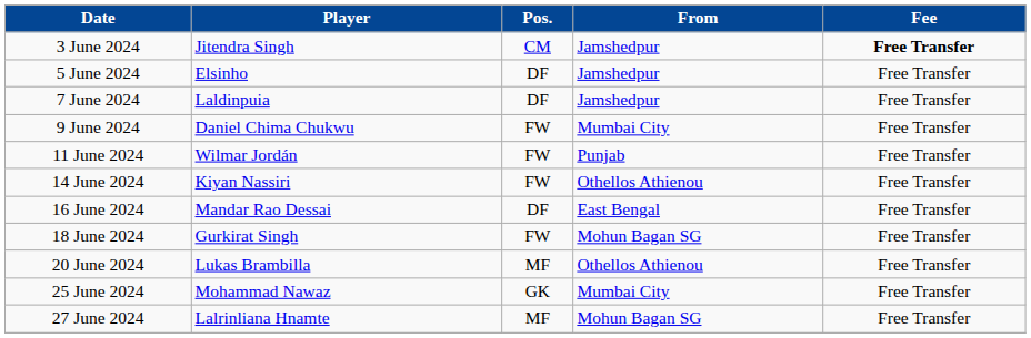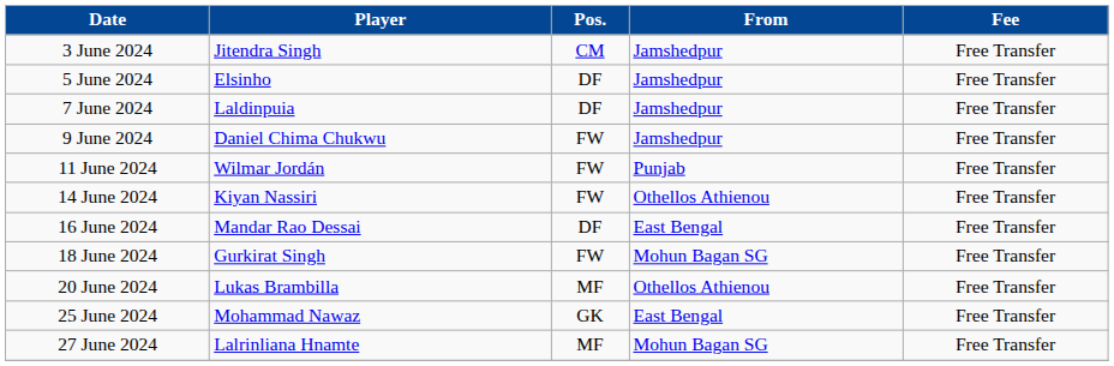3 June 2024 | Fee: bold -> normal
9 June 2024 | From: Mumbai City -> Jamshedpur
25 June 2024 | From: Mumbai City -> East Bengal
